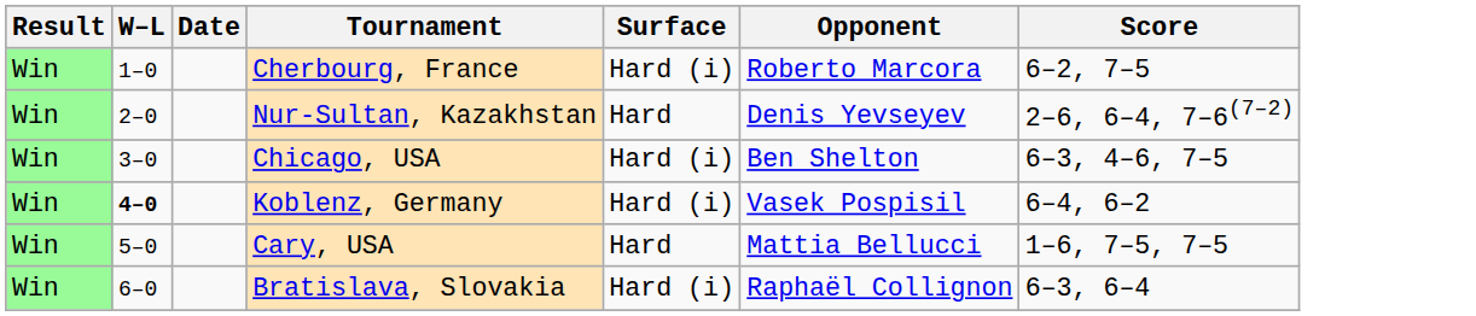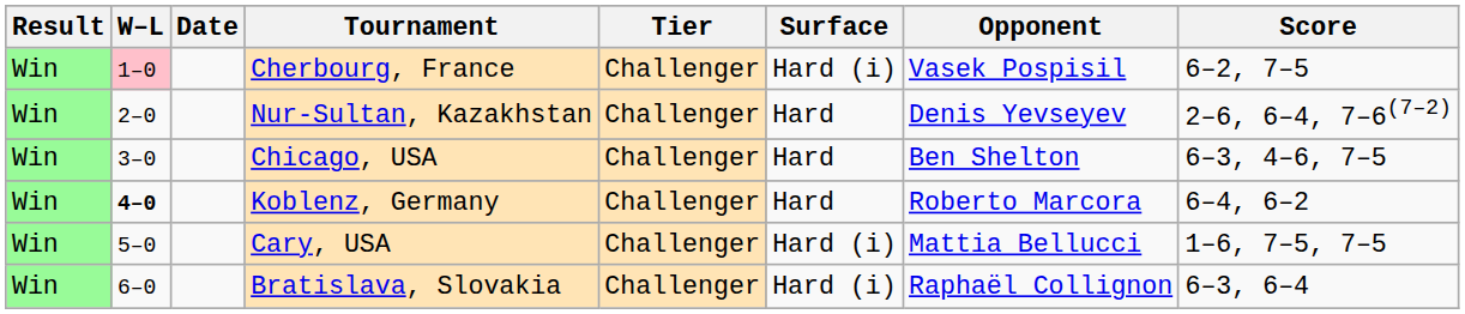+ column: Tier | Challenger | Challenger | Challenger | Challenger | Challenger | Challenger
Cherbourg, France | W–L: no background -> pink background
Cherbourg, France | Opponent: Roberto Marcora -> Vasek Pospisil
Chicago, USA | Surface: Hard (i) -> Hard
Koblenz, Germany | Surface: Hard (i) -> Hard
Koblenz, Germany | Opponent: Vasek Pospisil -> Roberto Marcora
Cary, USA | Surface: Hard -> Hard (i)
